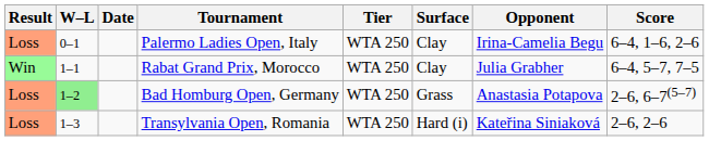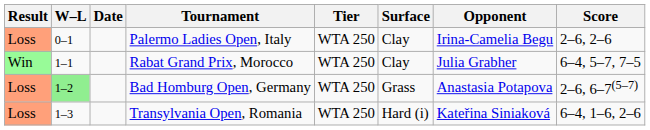Palermo Ladies Open, Italy | Score: 6–4, 1–6, 2–6 -> 2–6, 2–6
Transylvania Open, Romania | Score: 2–6, 2–6 -> 6–4, 1–6, 2–6
